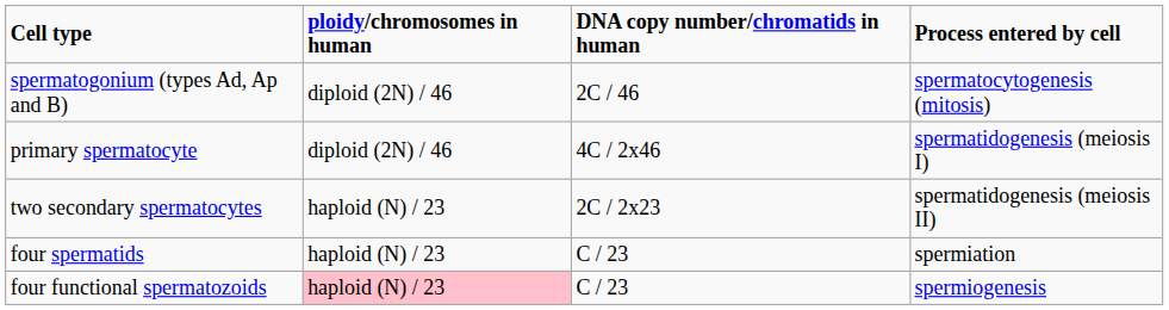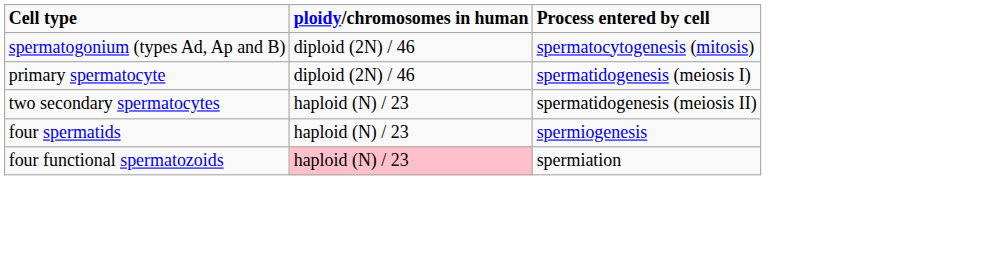- column: DNA copy number/chromatids in human | 2C / 46 | 4C / 2x46 | 2C / 2x23 | C / 23 | C / 23
four spermatids | Process entered by cell: spermiation -> spermiogenesis
four functional spermatozoids | Process entered by cell: spermiogenesis -> spermiation
